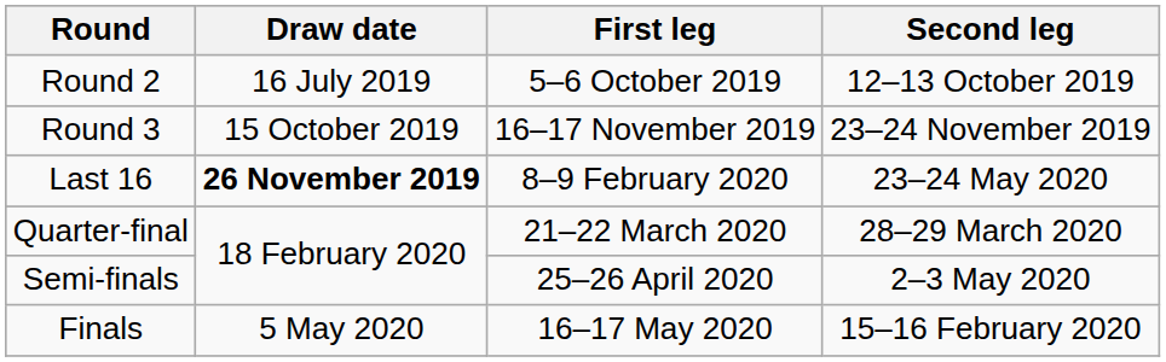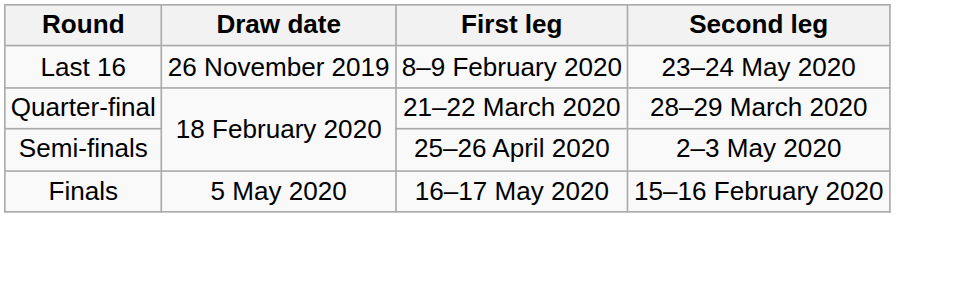- row: Round 2 | 16 July 2019 | 5–6 October 2019 | 12–13 October 2019
- row: Round 3 | 15 October 2019 | 16–17 November 2019 | 23–24 November 2019
Last 16 | Draw date: bold -> normal
